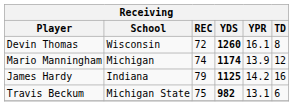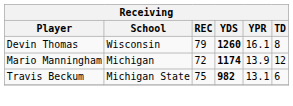Devin Thomas | REC: 72 -> 79
Mario Manningham | REC: 74 -> 72
- row: James Hardy | Indiana | 79 | 1125 | 14.2 | 16
